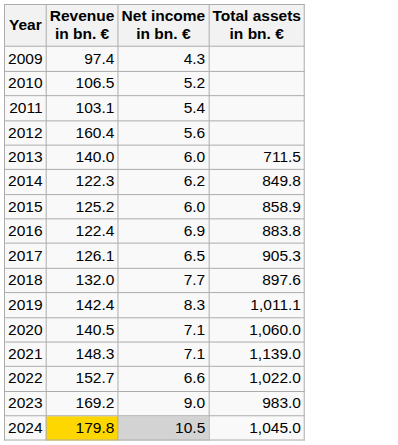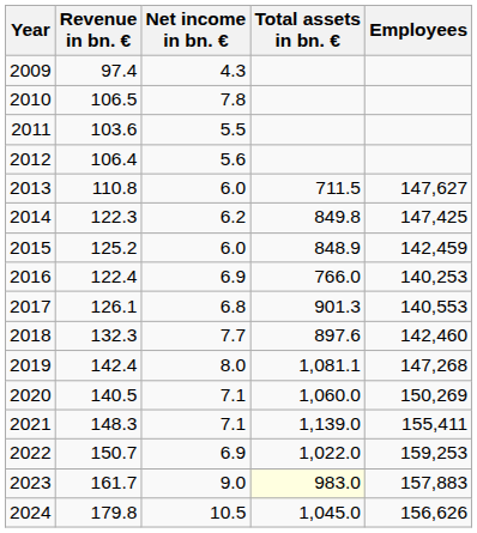+ column: Employees | 147,627 | 147,425 | 142,459 | 140,253 | 140,553 | 142,460 | 147,268 | 150,269 | 155,411 | 159,253 | 157,883 | 156,626
2010 | Net income in bn. €: 5.2 -> 7.8
2011 | Revenue in bn. €: 103.1 -> 103.6
2011 | Net income in bn. €: 5.4 -> 5.5
2012 | Revenue in bn. €: 160.4 -> 106.4
2013 | Revenue in bn. €: 140.0 -> 110.8
2015 | Total assets in bn. €: 858.9 -> 848.9
2016 | Total assets in bn. €: 883.8 -> 766.0
2017 | Net income in bn. €: 6.5 -> 6.8
2017 | Total assets in bn. €: 905.3 -> 901.3
2018 | Revenue in bn. €: 132.0 -> 132.3
2019 | Net income in bn. €: 8.3 -> 8.0
2019 | Total assets in bn. €: 1,011.1 -> 1,081.1
2022 | Revenue in bn. €: 152.7 -> 150.7
2022 | Net income in bn. €: 6.6 -> 6.9
2023 | Revenue in bn. €: 169.2 -> 161.7
2023 | Total assets in bn. €: no background -> lightyellow background
2024 | Revenue in bn. €: gold background -> no background
2024 | Net income in bn. €: lightgrey background -> no background
